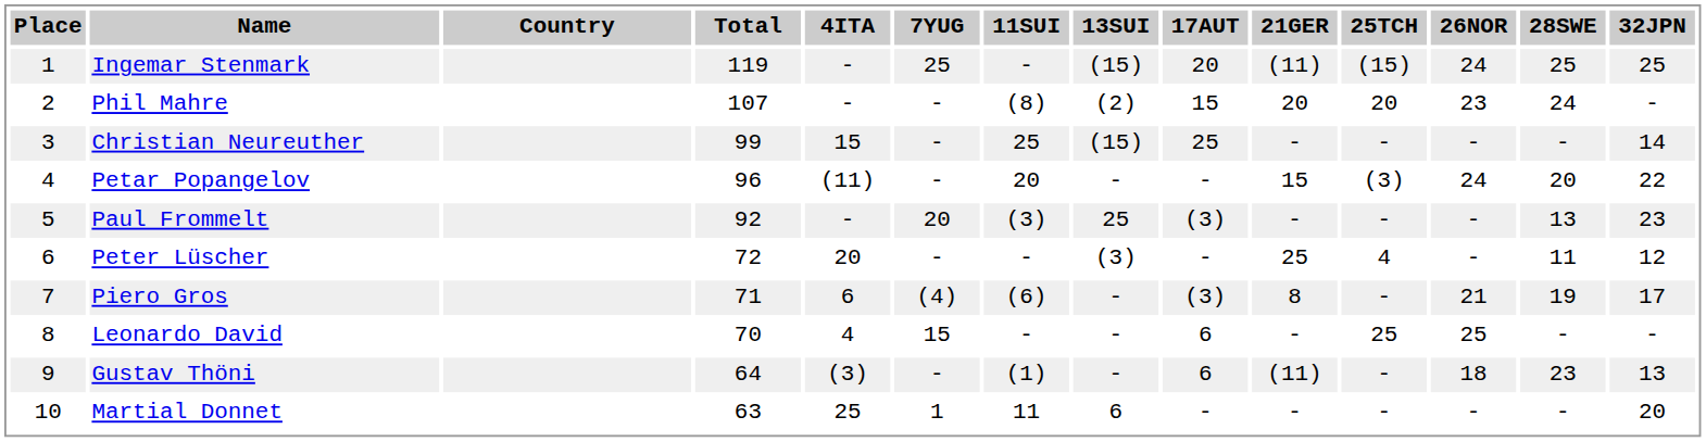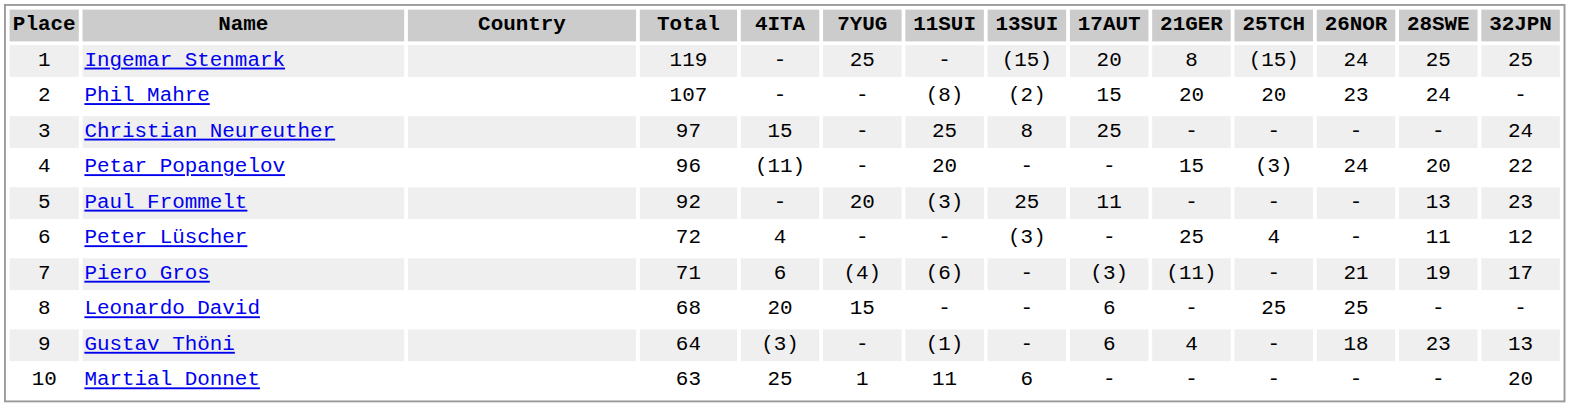Ingemar Stenmark | 21GER: (11) -> 8
Christian Neureuther | Total: 99 -> 97
Christian Neureuther | 13SUI: (15) -> 8
Christian Neureuther | 32JPN: 14 -> 24
Paul Frommelt | 17AUT: (3) -> 11
Peter Lüscher | 4ITA: 20 -> 4
Piero Gros | 21GER: 8 -> (11)
Leonardo David | Total: 70 -> 68
Leonardo David | 4ITA: 4 -> 20
Gustav Thöni | 21GER: (11) -> 4
